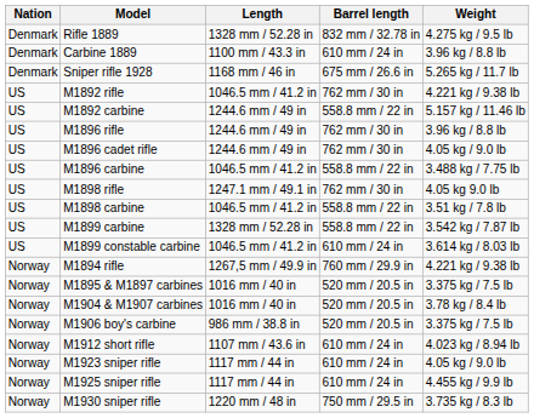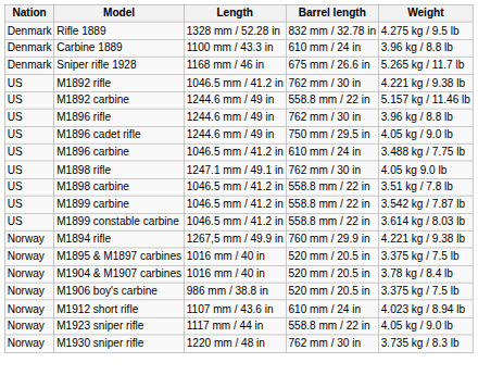M1896 cadet rifle | Barrel length: 762 mm / 30 in -> 750 mm / 29.5 in
M1896 carbine | Barrel length: 558.8 mm / 22 in -> 610 mm / 24 in
M1899 carbine | Length: 1328 mm / 52.28 in -> 1046.5 mm / 41.2 in
M1899 constable carbine | Barrel length: 610 mm / 24 in -> 558.8 mm / 22 in
M1923 sniper rifle | Barrel length: 610 mm / 24 in -> 558.8 mm / 22 in
- row: Norway | M1925 sniper rifle | 1117 mm / 44 in | 610 mm / 24 in | 4.455 kg / 9.9 lb
M1930 sniper rifle | Barrel length: 750 mm / 29.5 in -> 762 mm / 30 in
